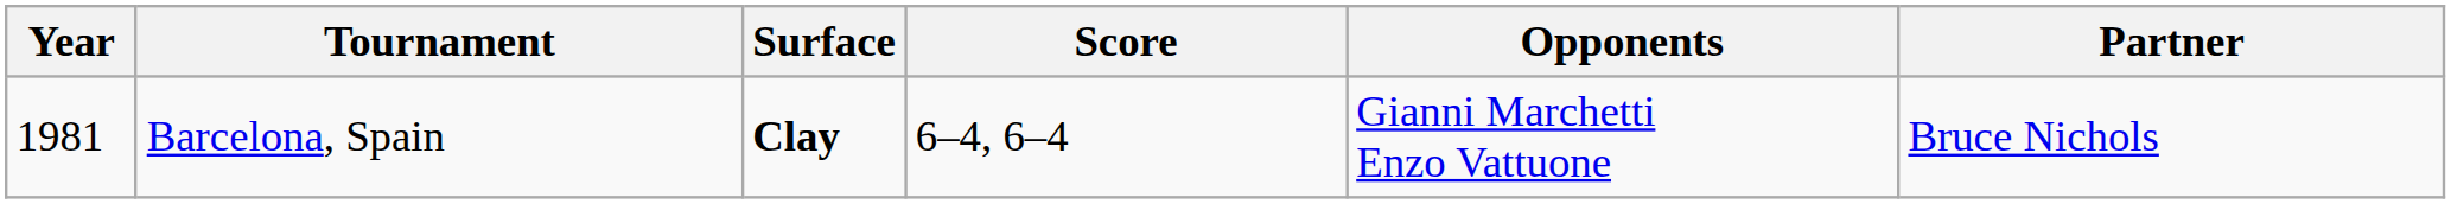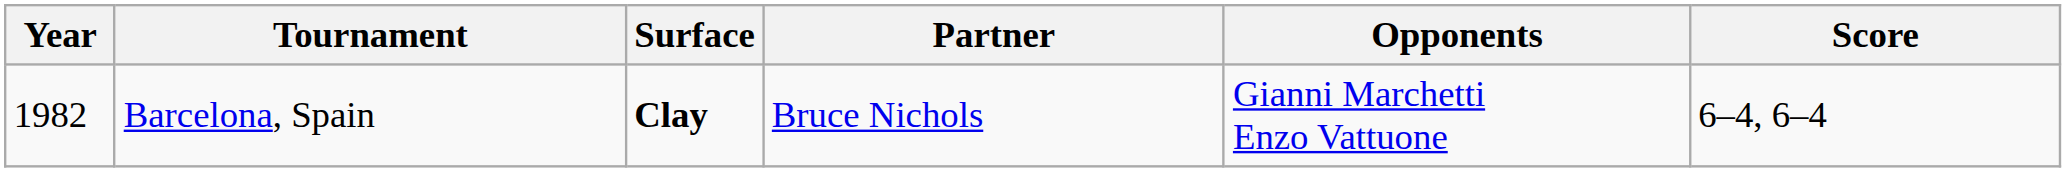columns swapped: Partner <-> Score
Barcelona, Spain | Year: 1981 -> 1982
